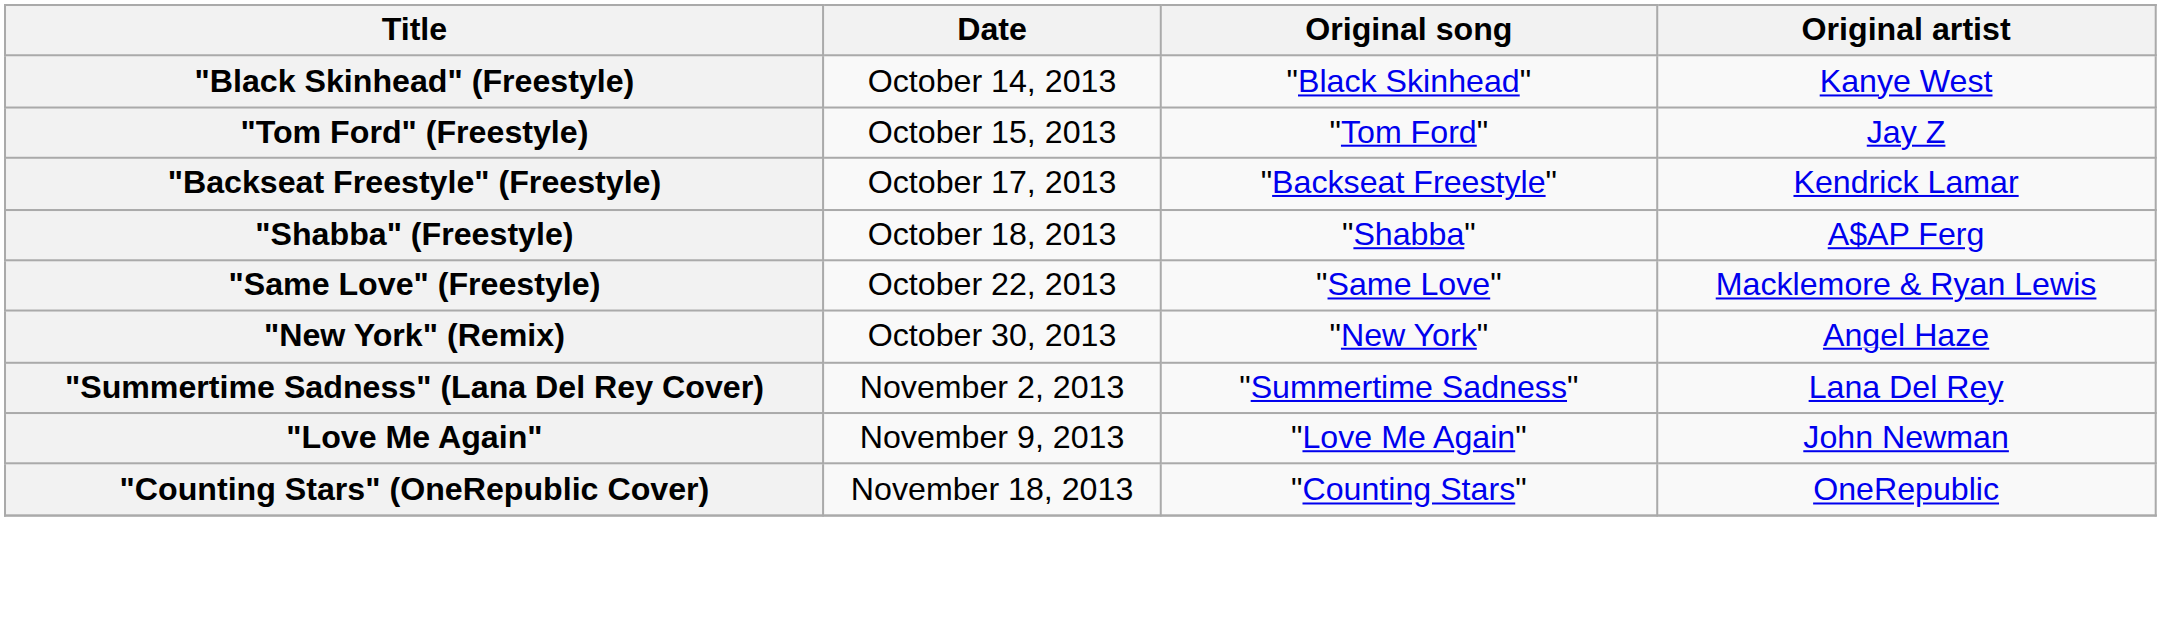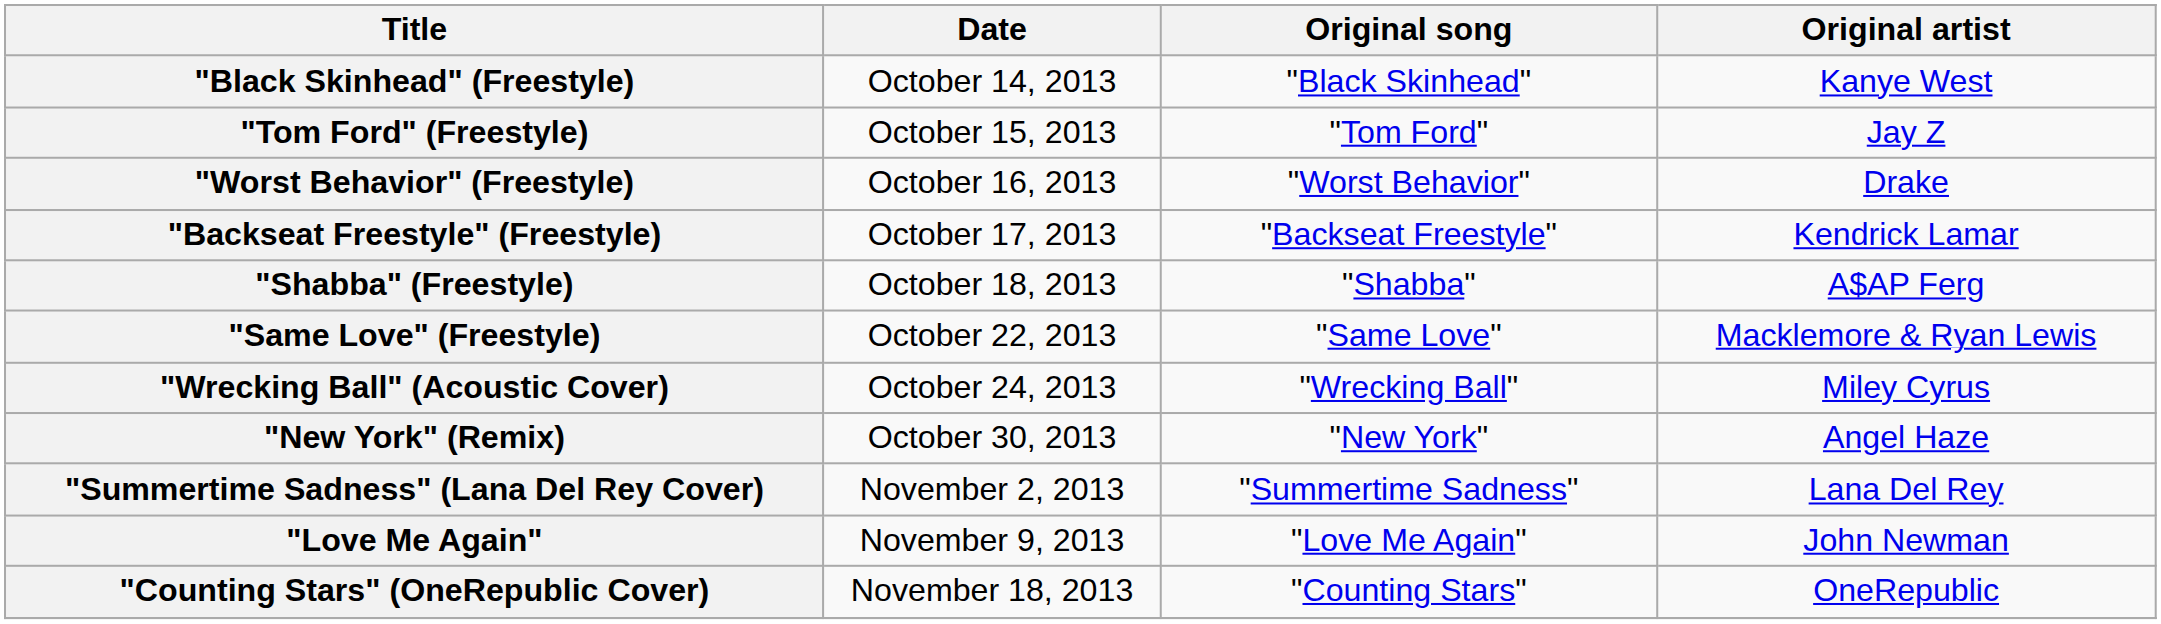+ row: "Worst Behavior" (Freestyle) | October 16, 2013 | "Worst Behavior" | Drake
+ row: "Wrecking Ball" (Acoustic Cover) | October 24, 2013 | "Wrecking Ball" | Miley Cyrus
